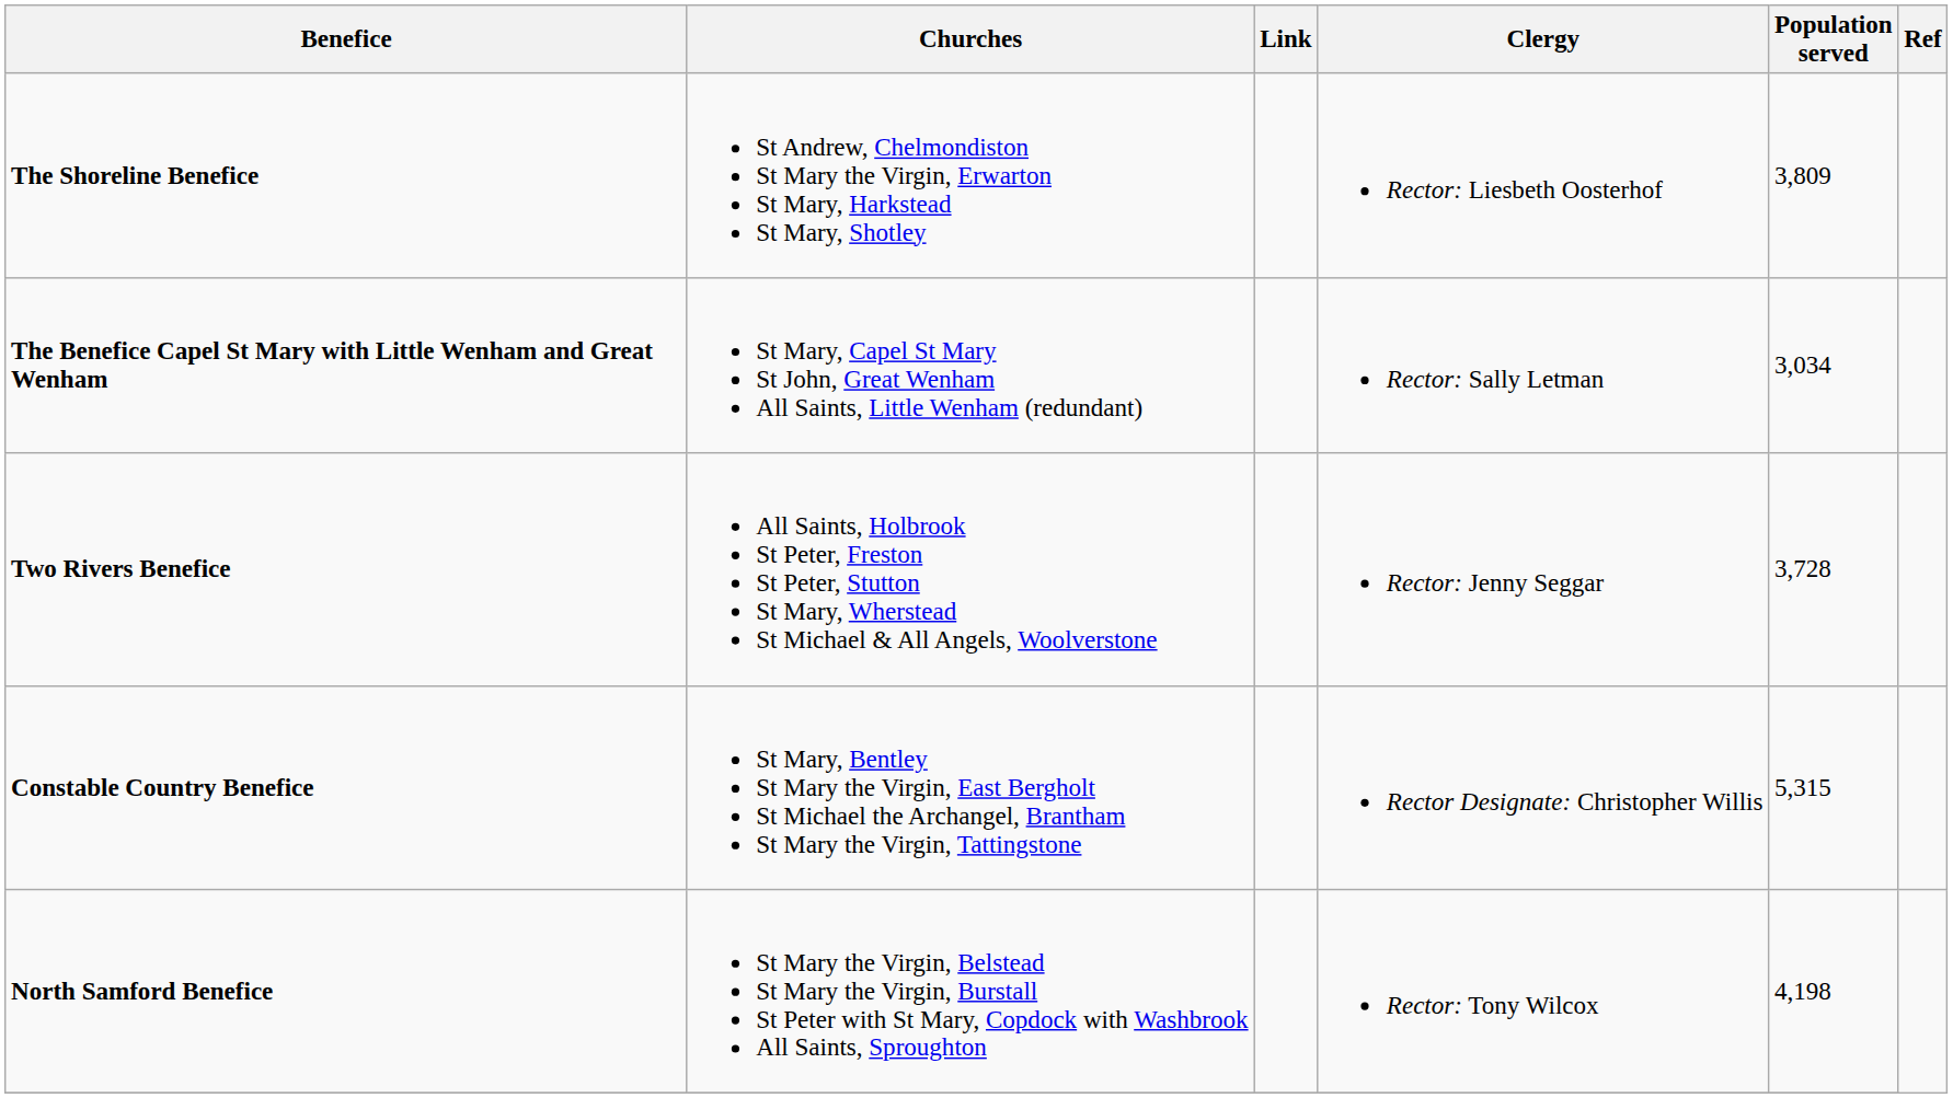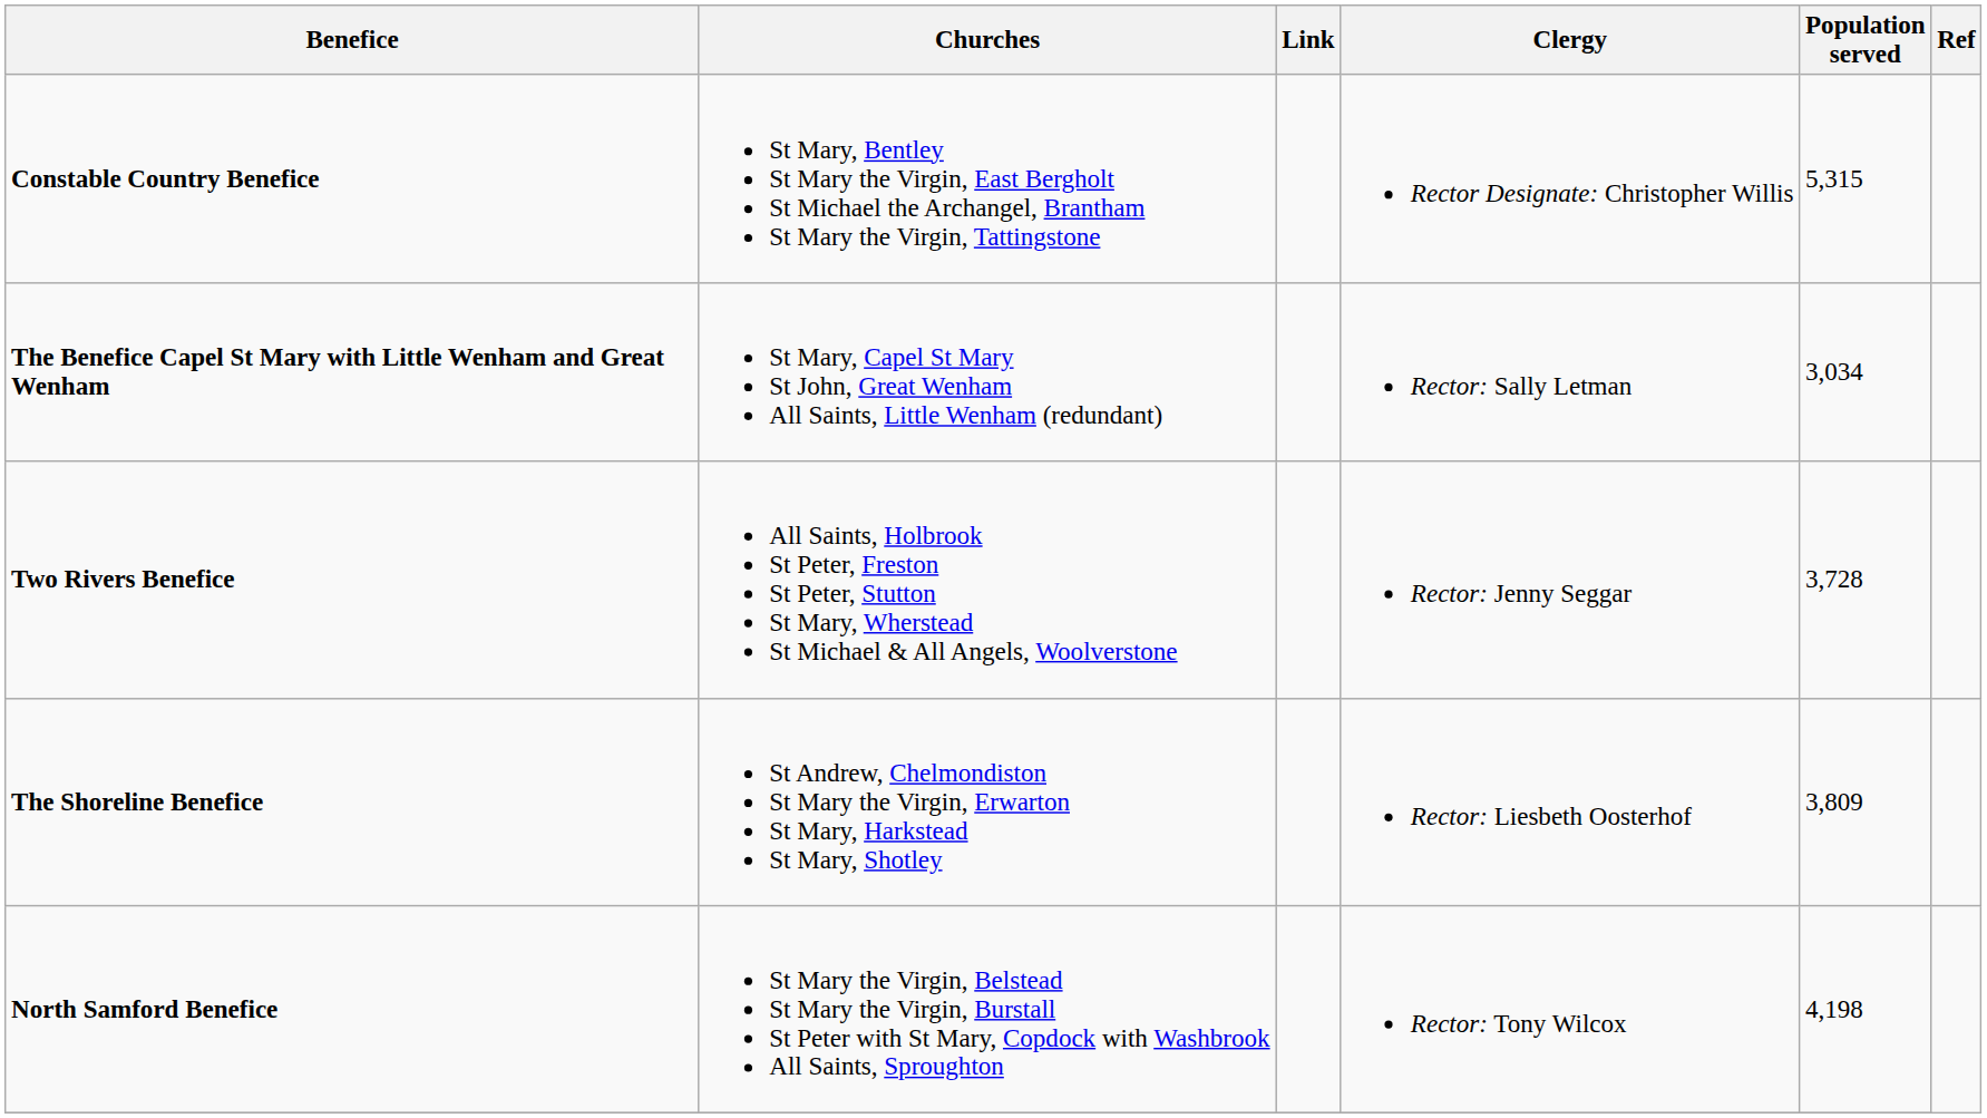rows swapped: Constable Country Benefice <-> The Shoreline Benefice
